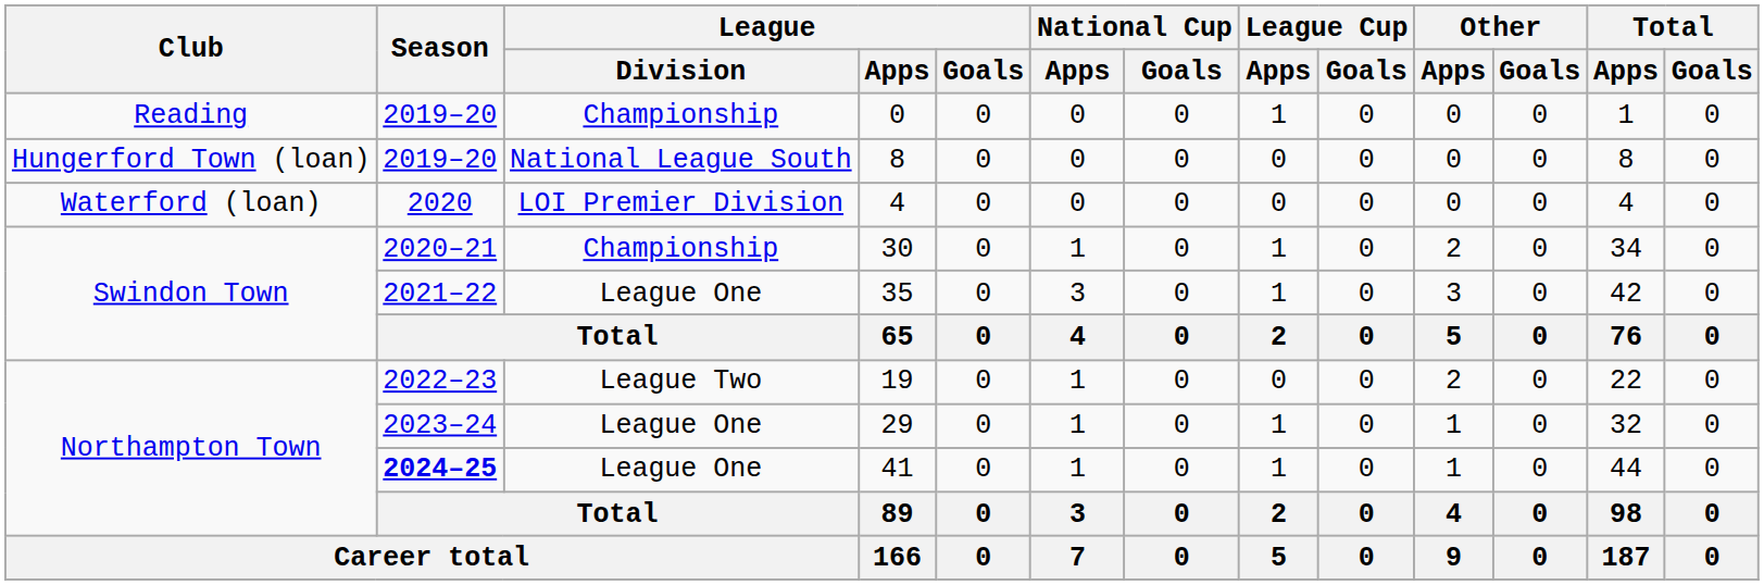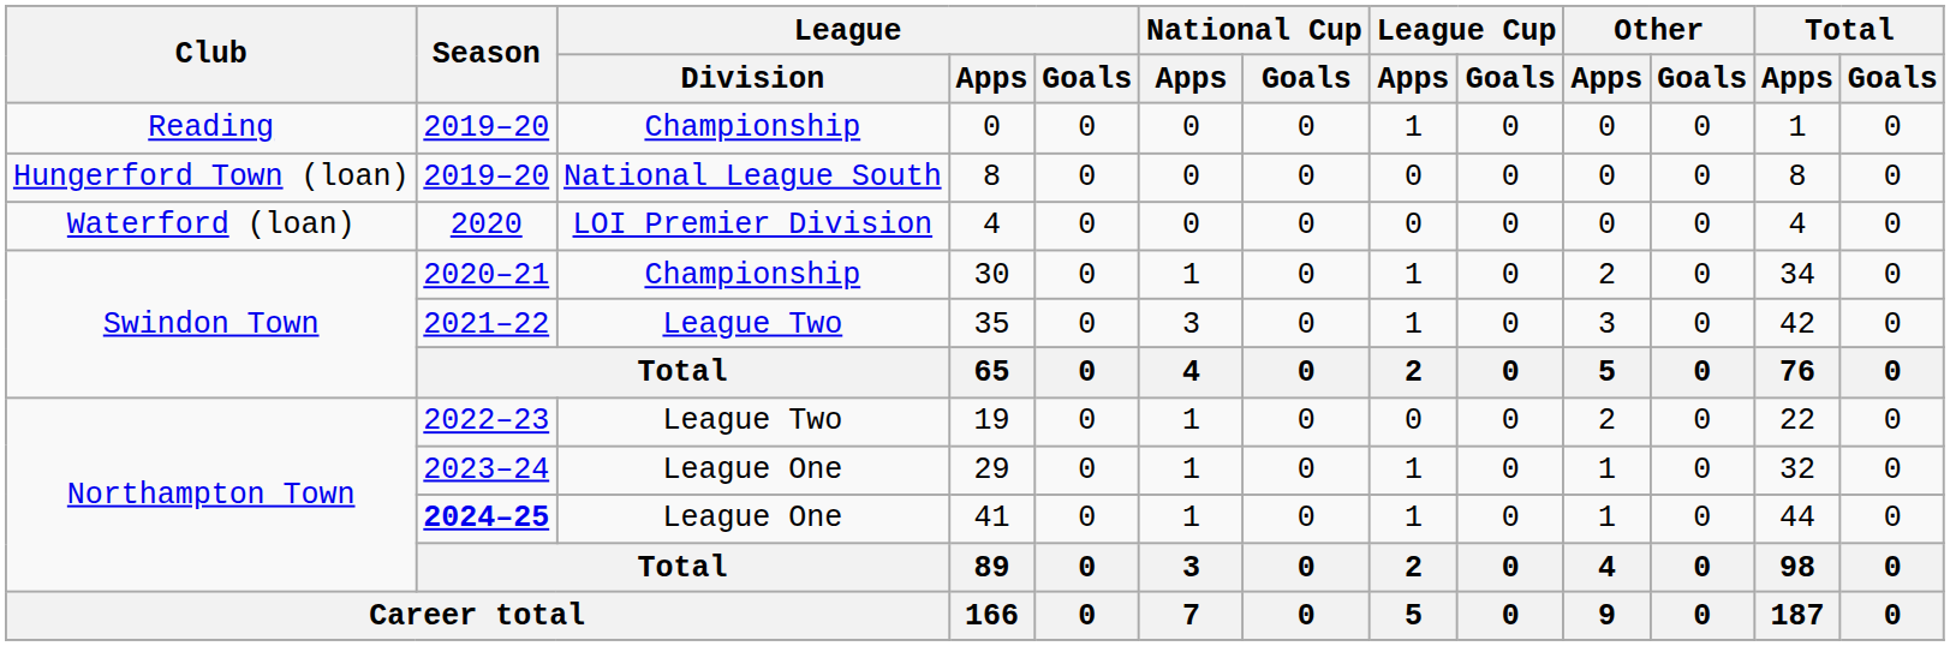35 | League / Division: League One -> League Two
